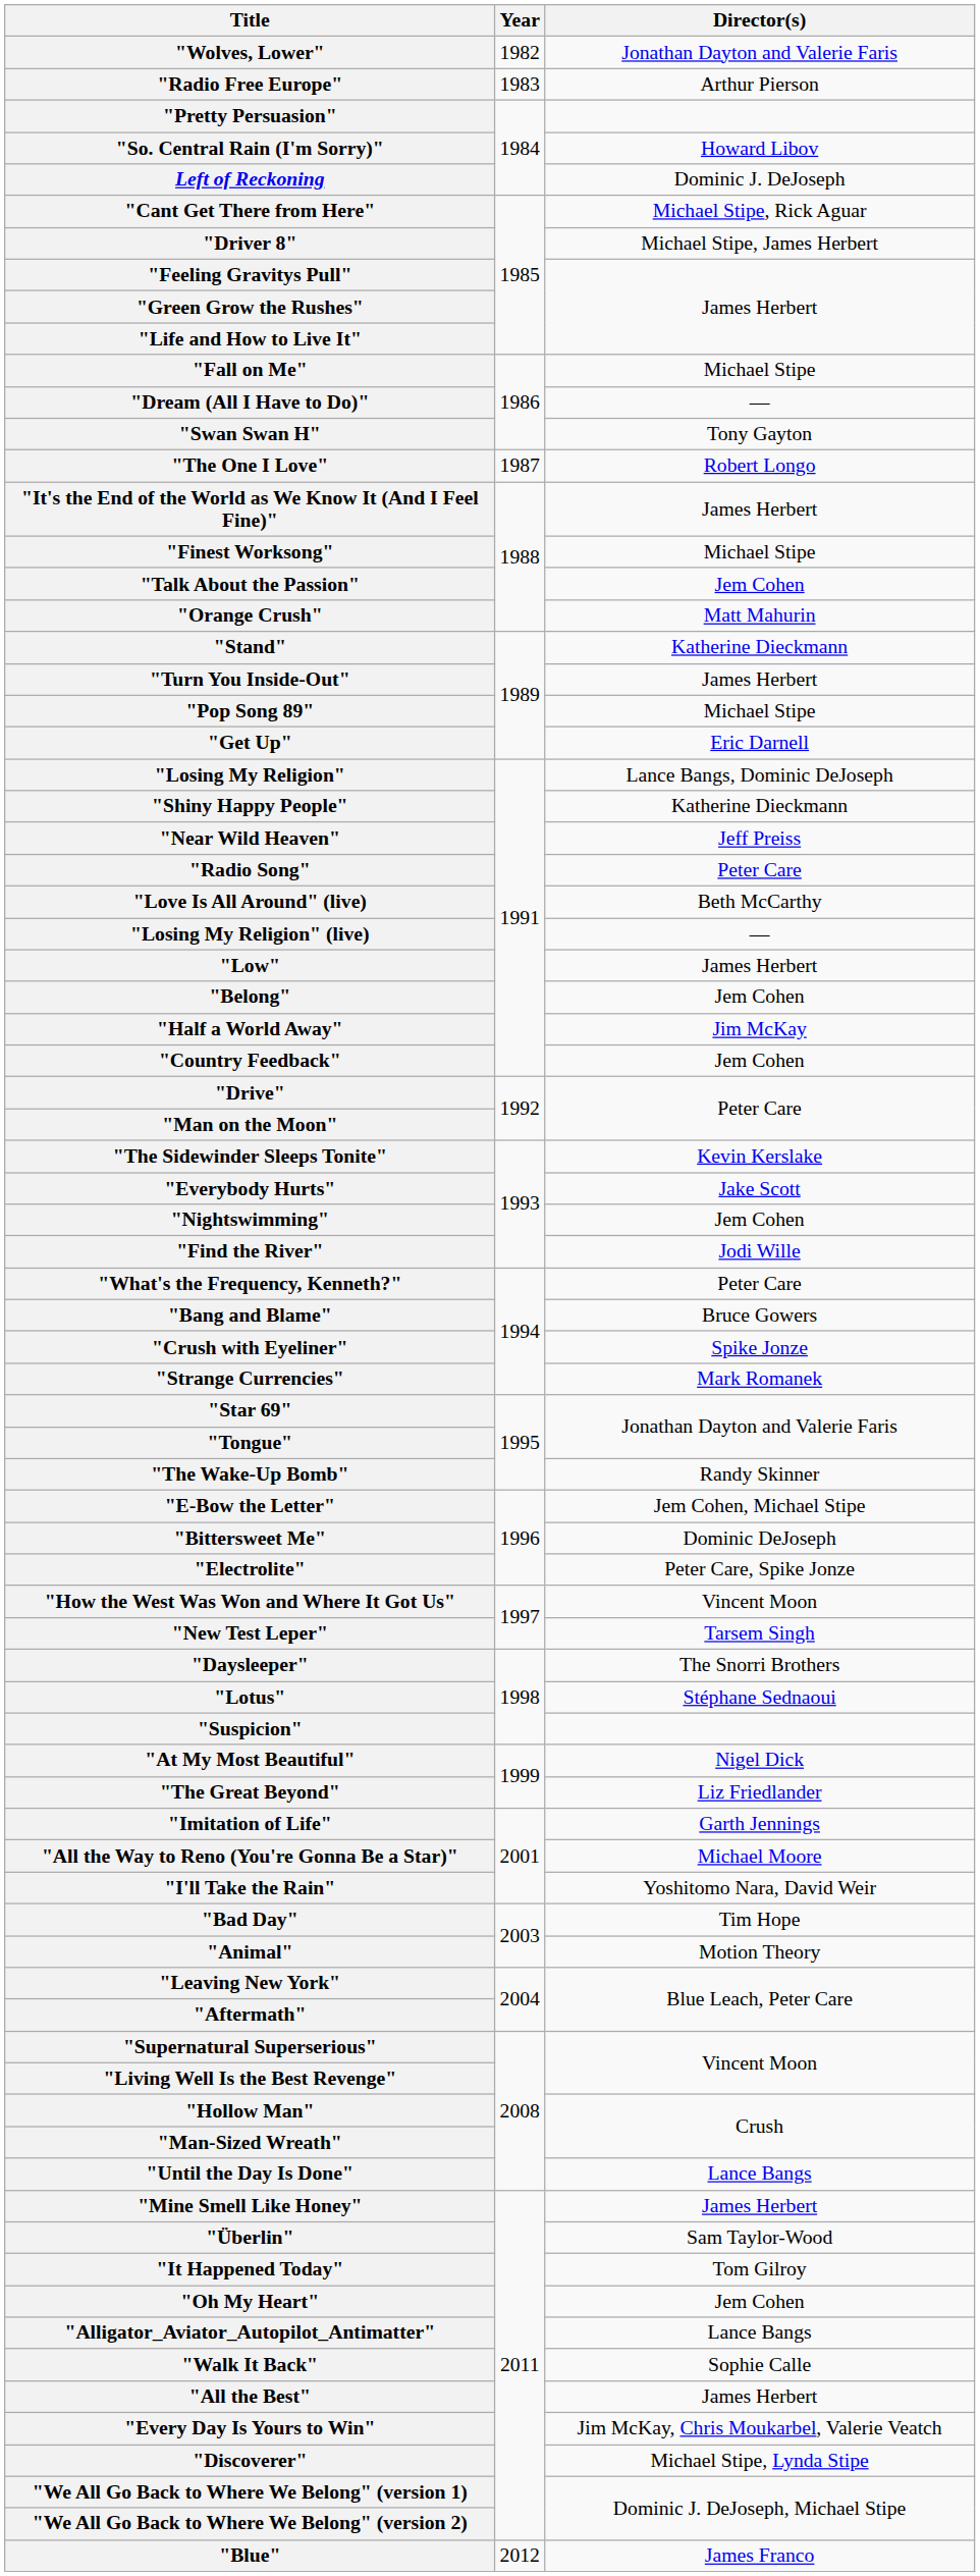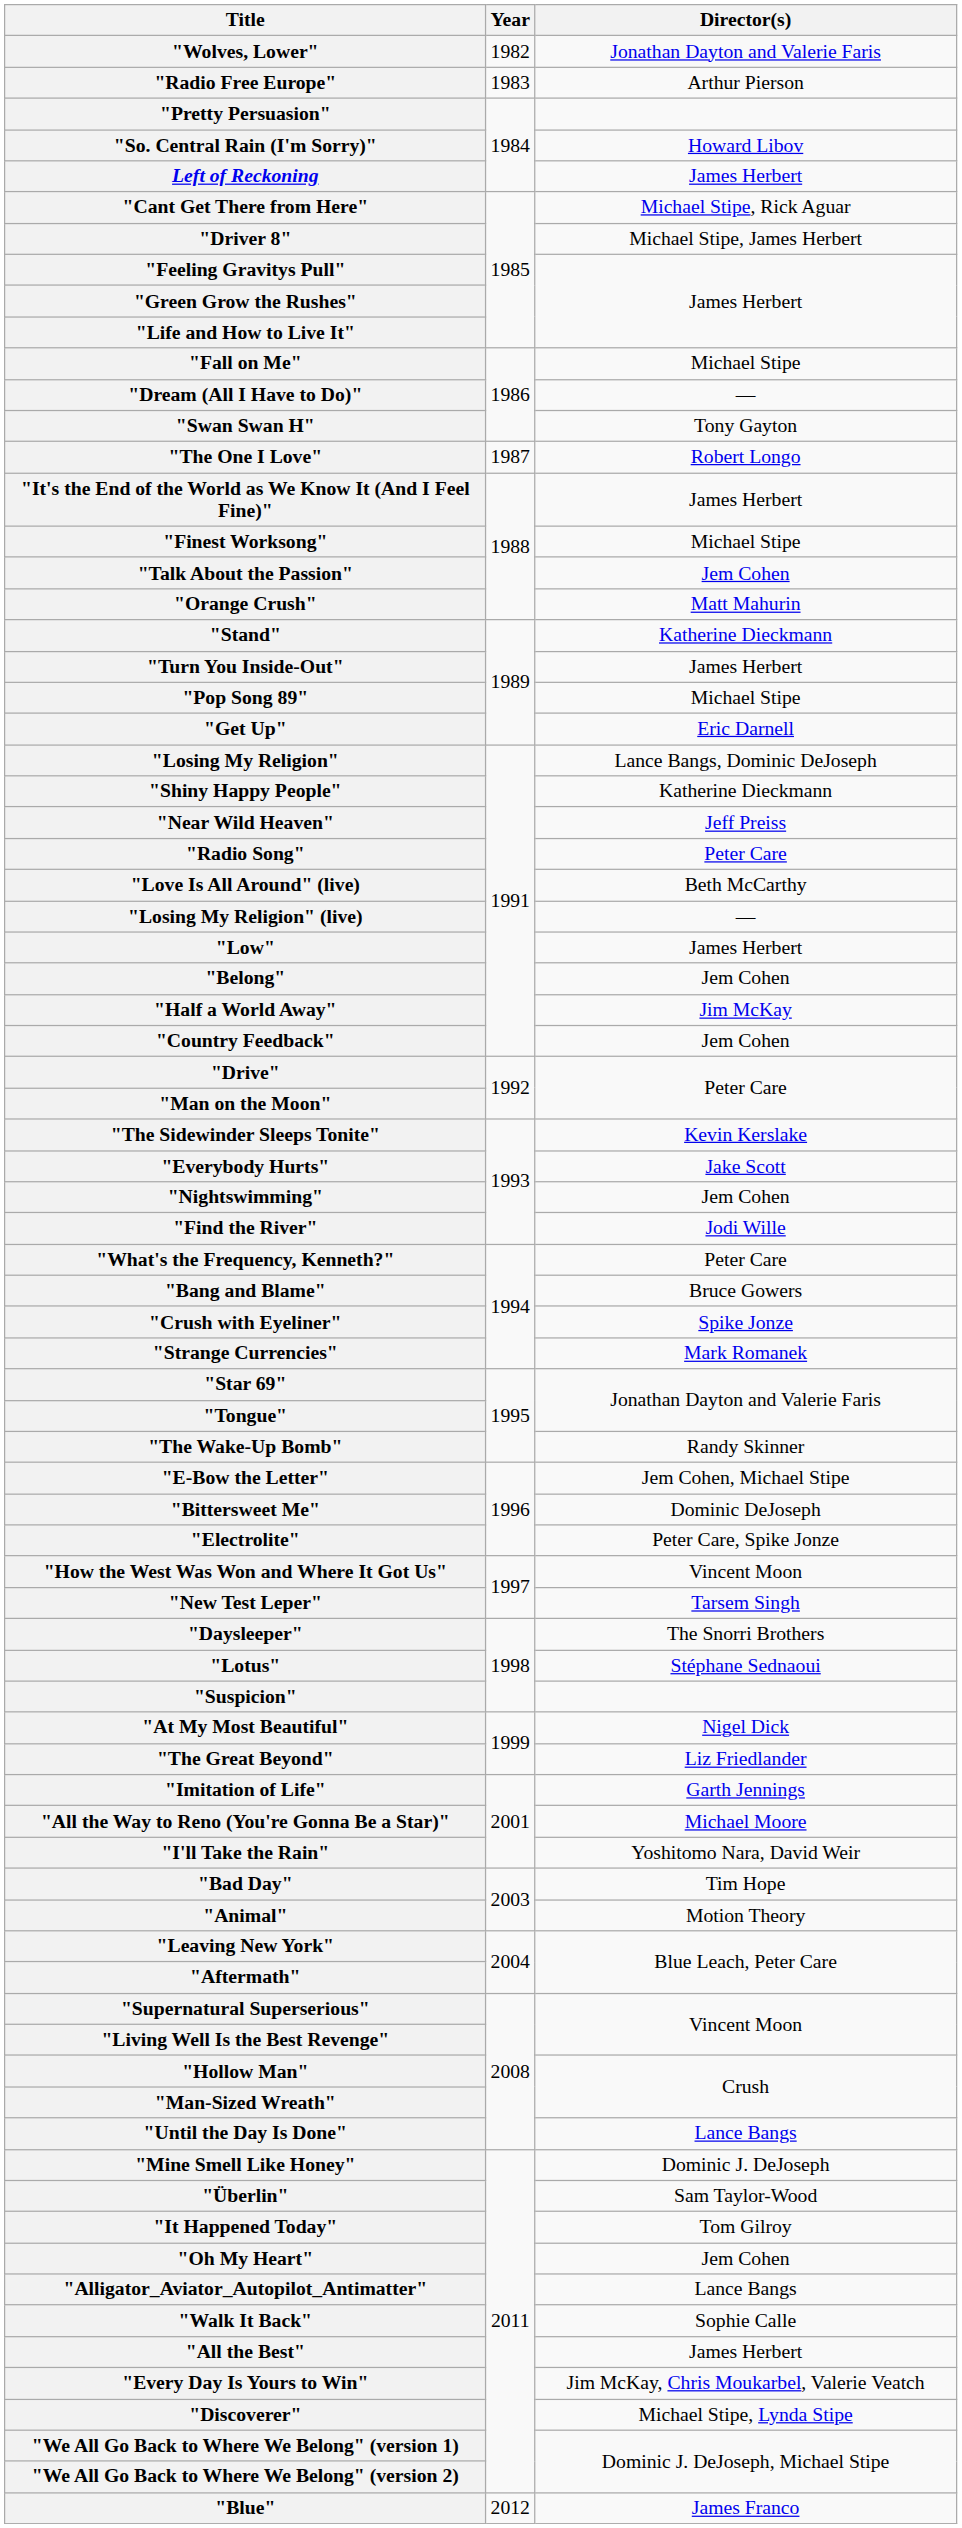Left of Reckoning | Director(s): Dominic J. DeJoseph -> James Herbert
"Mine Smell Like Honey" | Director(s): James Herbert -> Dominic J. DeJoseph
